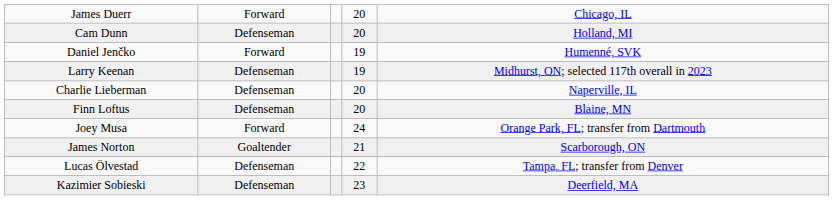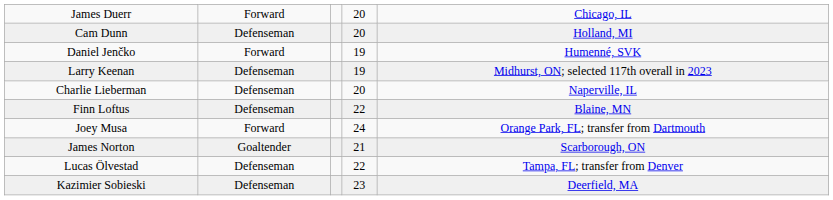Finn Loftus | column 4: 20 -> 22
